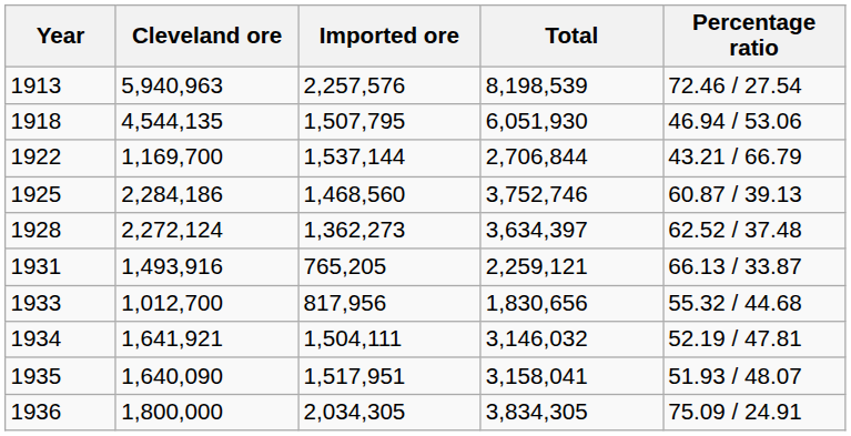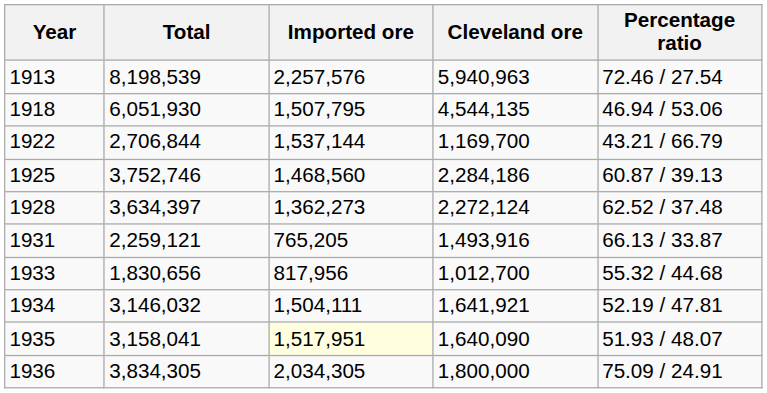columns swapped: Cleveland ore <-> Total
1935 | Imported ore: no background -> lightyellow background
